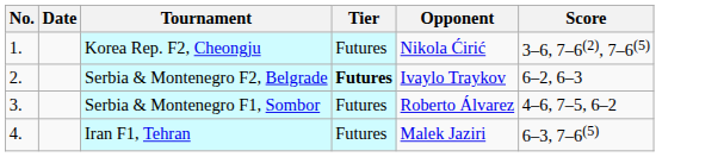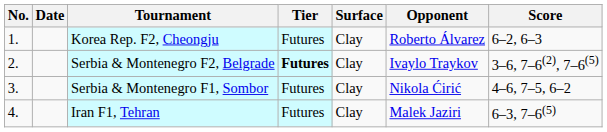+ column: Surface | Clay | Clay | Clay | Clay
Korea Rep. F2, Cheongju | Opponent: Nikola Ćirić -> Roberto Álvarez
Korea Rep. F2, Cheongju | Score: 3–6, 7–6(2), 7–6(5) -> 6–2, 6–3
Serbia & Montenegro F2, Belgrade | Score: 6–2, 6–3 -> 3–6, 7–6(2), 7–6(5)
Serbia & Montenegro F1, Sombor | Opponent: Roberto Álvarez -> Nikola Ćirić
